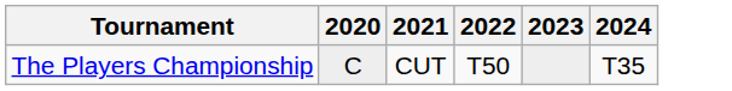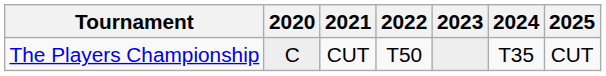+ column: 2025 | CUT
